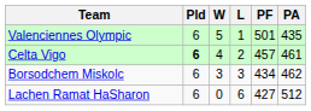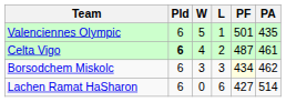Celta Vigo | PF: 457 -> 487
Borsodchem Miskolc | PF: no background -> lightyellow background
Lachen Ramat HaSharon | PA: 512 -> 514
